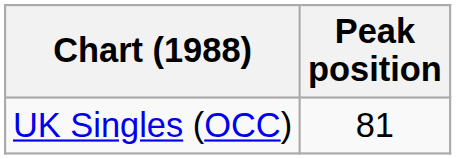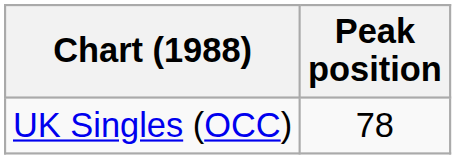UK Singles (OCC) | Peak position: 81 -> 78
